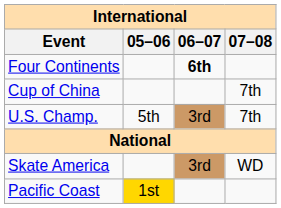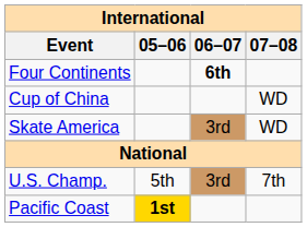Cup of China | 07–08: 7th -> WD
rows swapped: Skate America <-> U.S. Champ.
Pacific Coast | 05–06: normal -> bold
